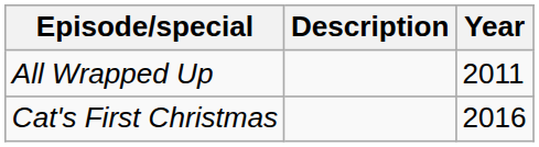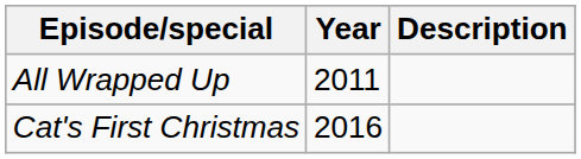columns swapped: Year <-> Description
